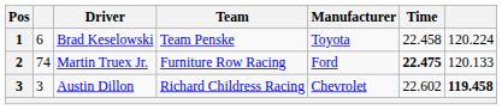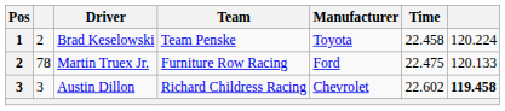Brad Keselowski | column 2: 6 -> 2
Martin Truex Jr. | column 2: 74 -> 78
Martin Truex Jr. | Time: bold -> normal
